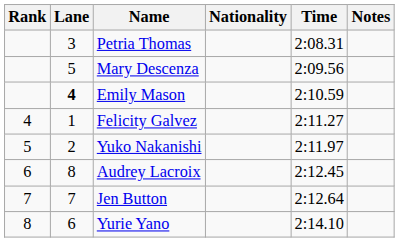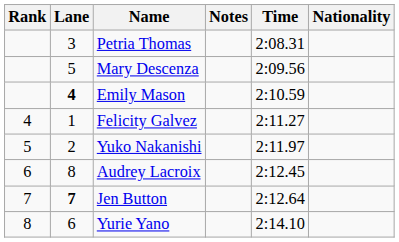columns swapped: Nationality <-> Notes
Jen Button | Lane: normal -> bold
